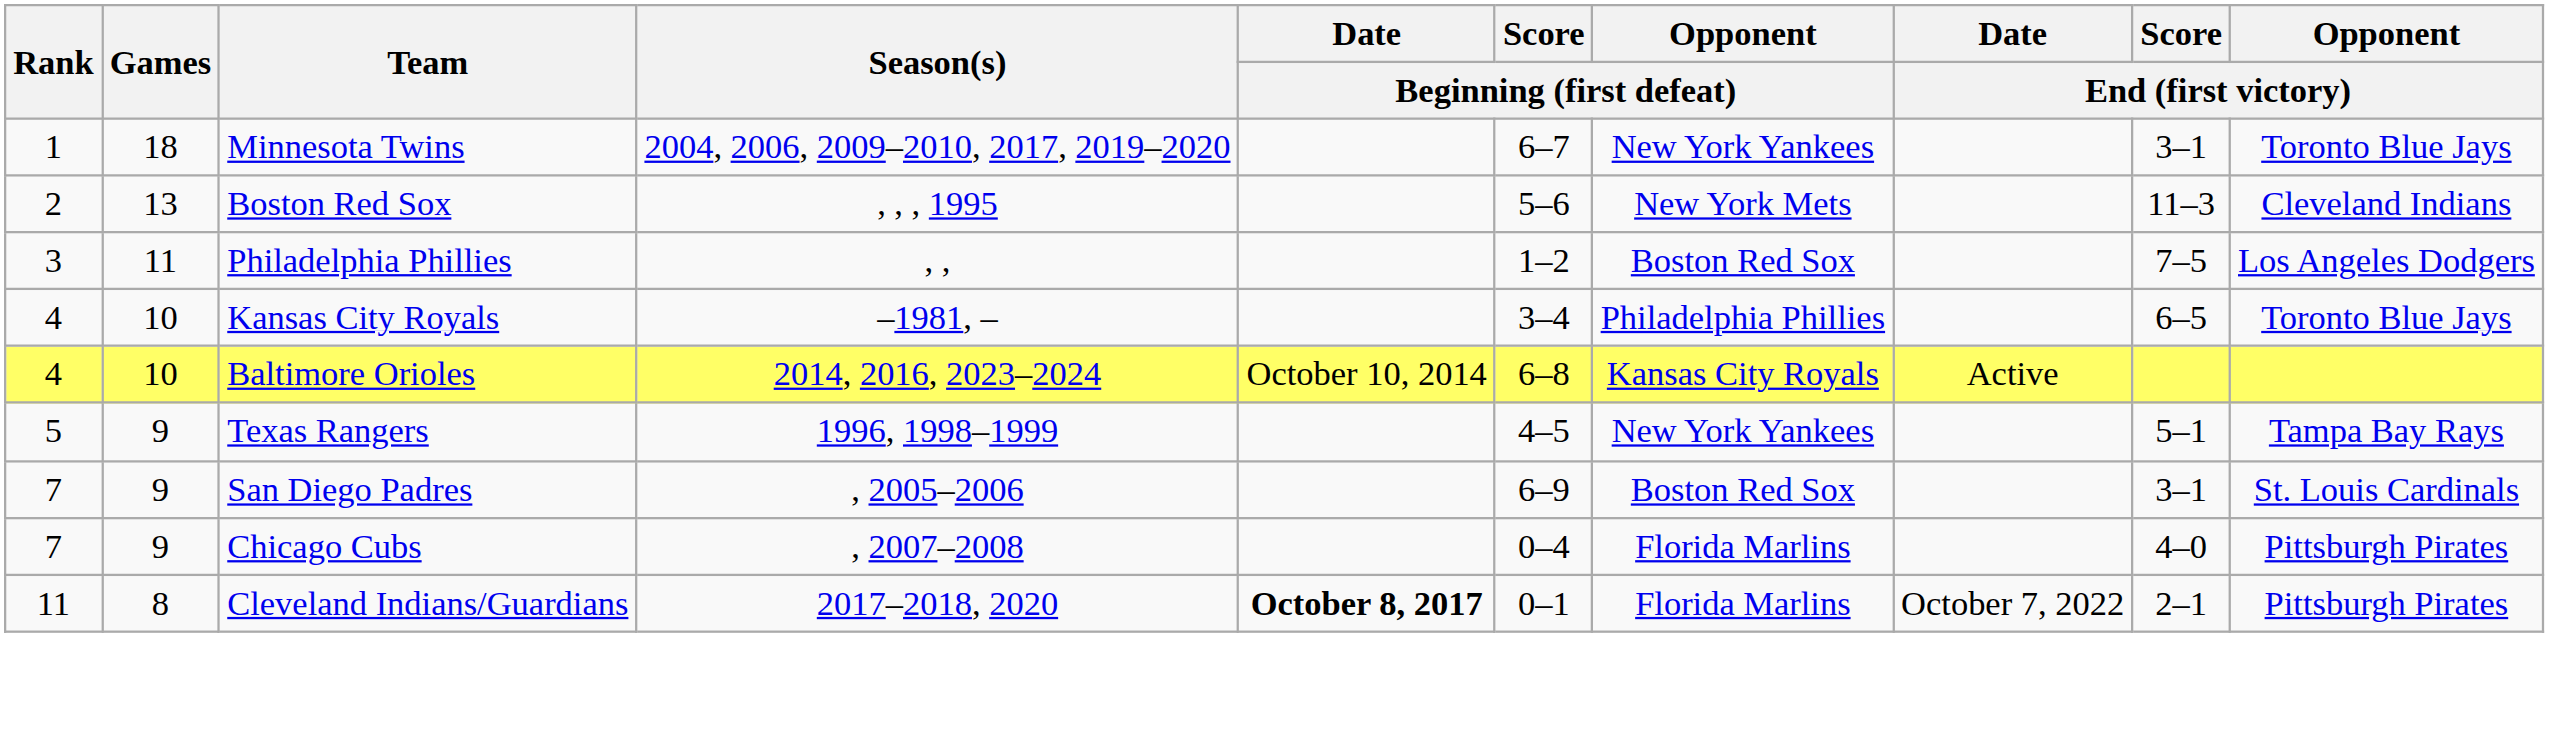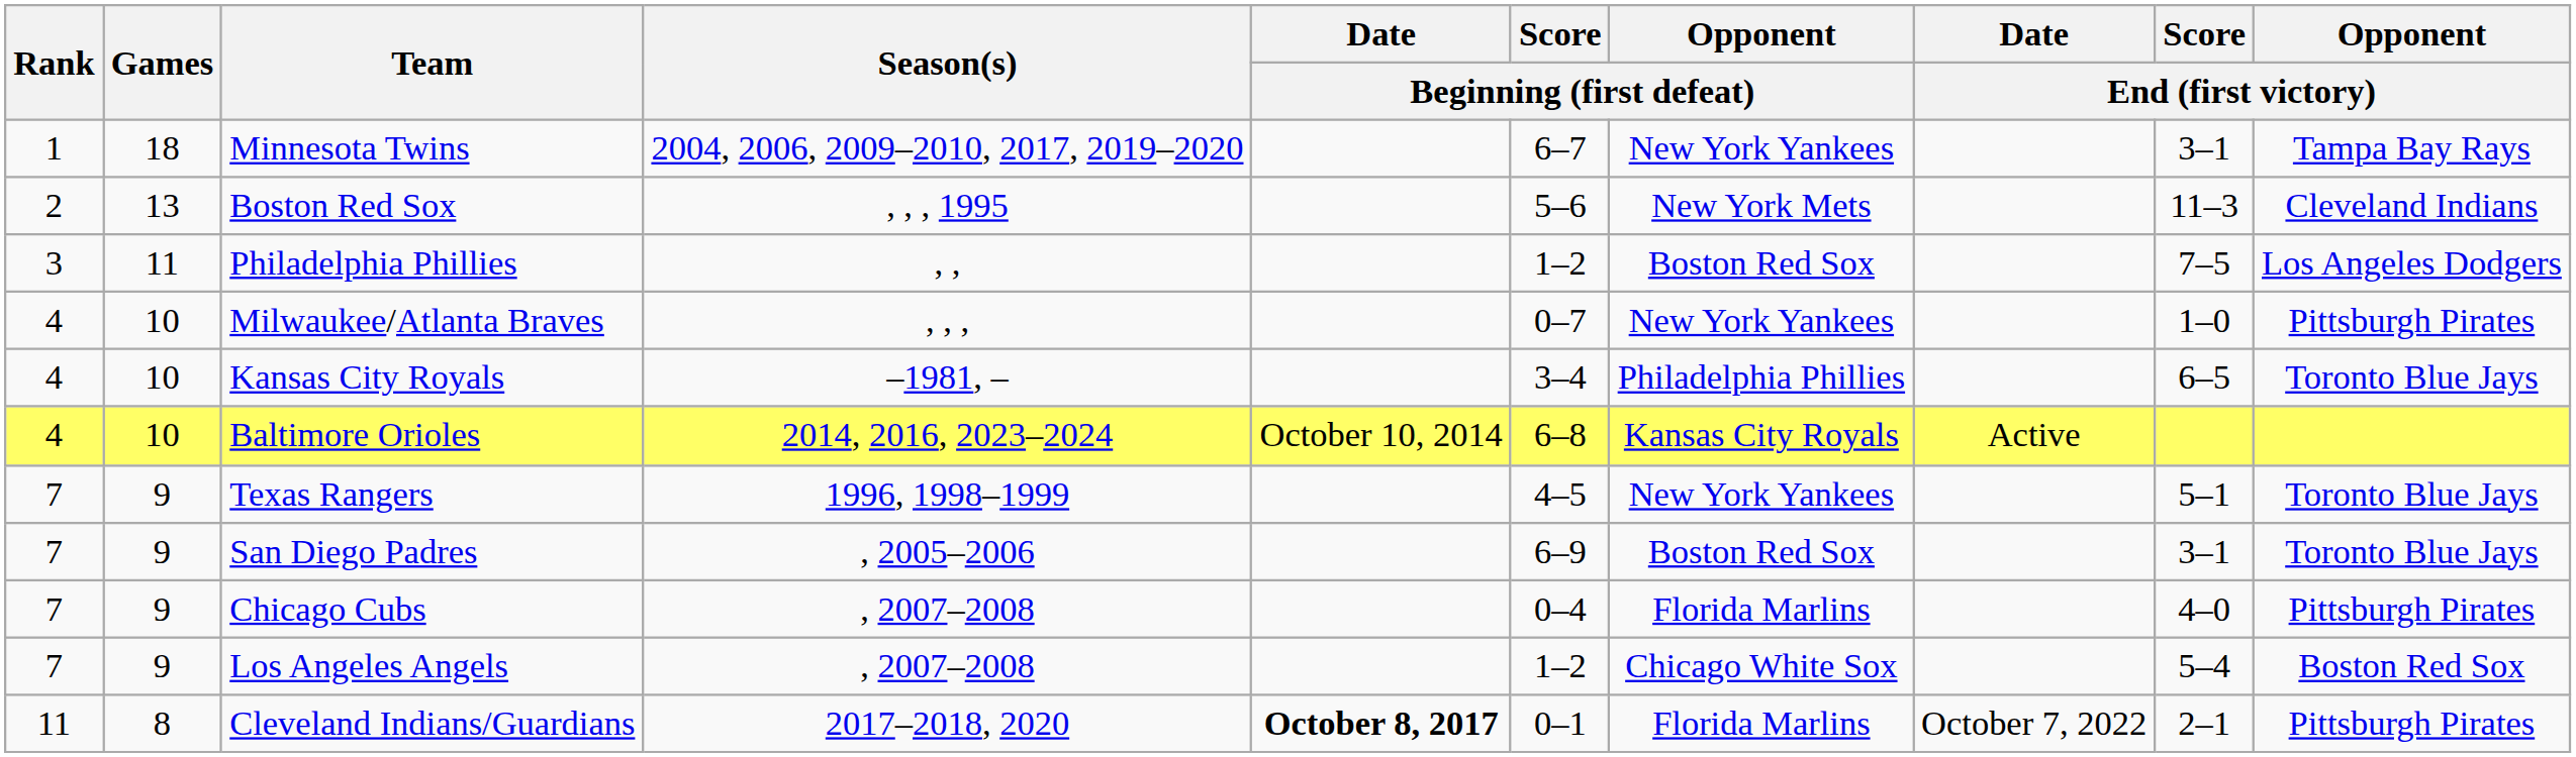Minnesota Twins | Opponent / End (first victory): Toronto Blue Jays -> Tampa Bay Rays
+ row: 4 | 10 | Milwaukee/Atlanta Braves | , , , | 0–7 | New York Yankees | 1–0 | Pittsburgh Pirates
Texas Rangers | Rank: 5 -> 7
Texas Rangers | Opponent / End (first victory): Tampa Bay Rays -> Toronto Blue Jays
San Diego Padres | Opponent / End (first victory): St. Louis Cardinals -> Toronto Blue Jays
+ row: 7 | 9 | Los Angeles Angels | , 2007–2008 | 1–2 | Chicago White Sox | 5–4 | Boston Red Sox
